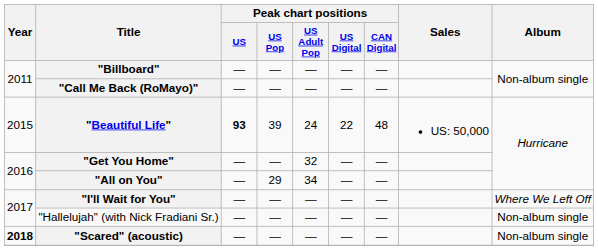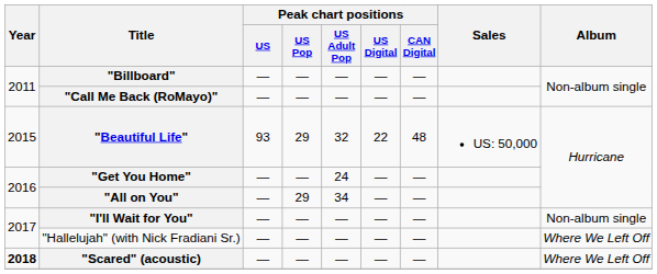"Beautiful Life" | Peak chart positions / US: bold -> normal
"Beautiful Life" | Peak chart positions / US Pop: 39 -> 29
"Beautiful Life" | Peak chart positions / US Adult Pop: 24 -> 32
"Get You Home" | Peak chart positions / US Adult Pop: 32 -> 24
"I'll Wait for You" | Album: Where We Left Off -> Non-album single
"Hallelujah" (with Nick Fradiani Sr.) | Album: Non-album single -> Where We Left Off
"Scared" (acoustic) | Album: Non-album single -> Where We Left Off
